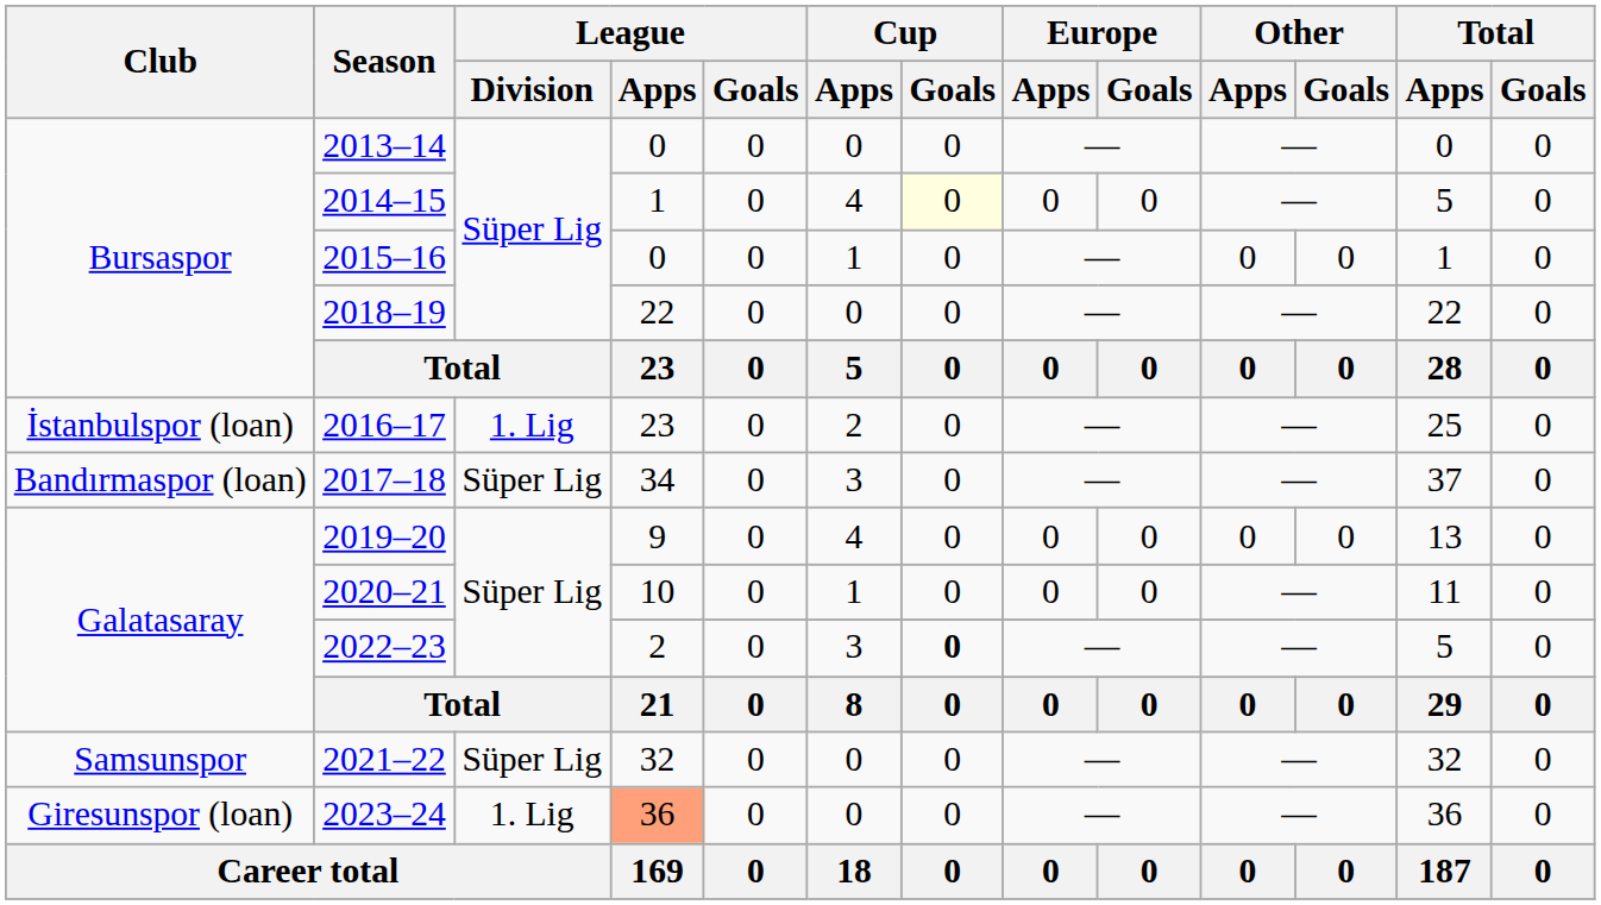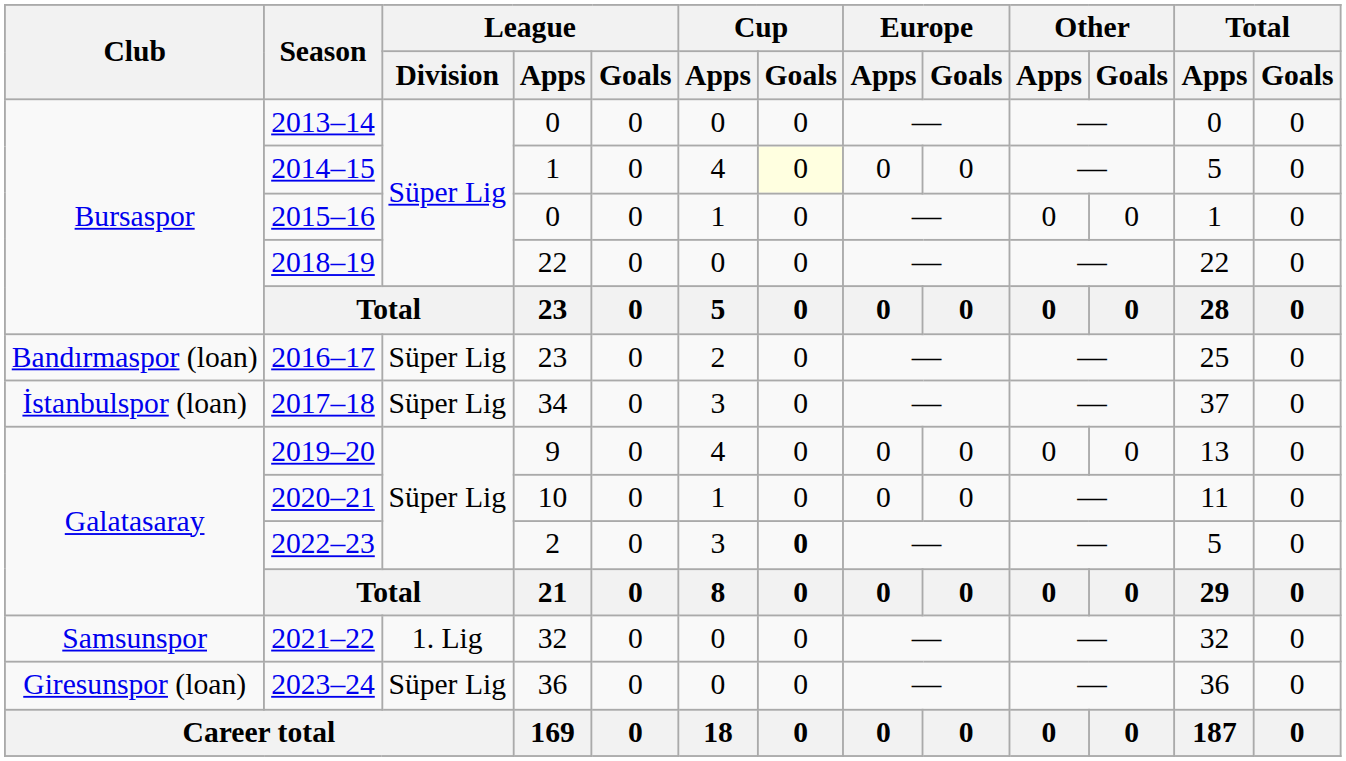2016–17 | Club: İstanbulspor (loan) -> Bandırmaspor (loan)
2016–17 | League / Division: 1. Lig -> Süper Lig
2017–18 | Club: Bandırmaspor (loan) -> İstanbulspor (loan)
2021–22 | League / Division: Süper Lig -> 1. Lig
2023–24 | League / Division: 1. Lig -> Süper Lig
2023–24 | League / Apps: lightsalmon background -> no background
